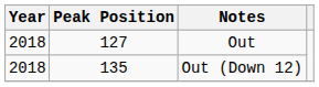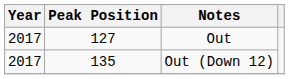Out | Year: 2018 -> 2017
Out (Down 12) | Year: 2018 -> 2017
